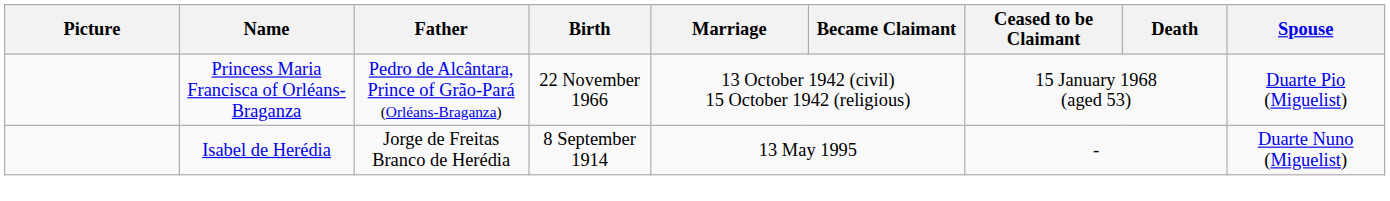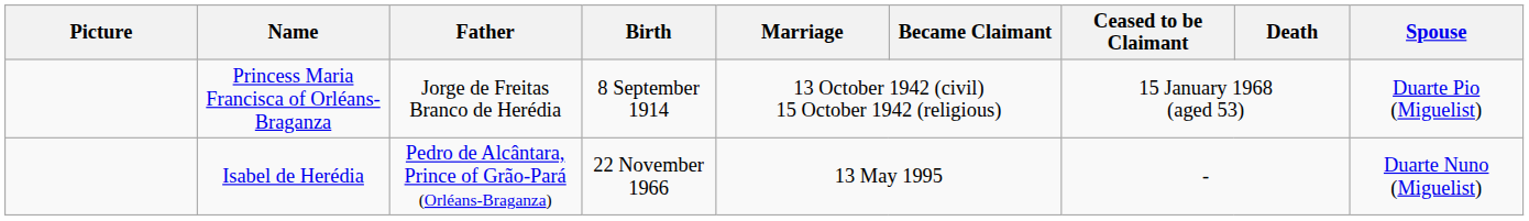Princess Maria Francisca of Orléans-Braganza | Father: Pedro de Alcântara, Prince of Grão-Pará (Orléans-Braganza) -> Jorge de Freitas Branco de Herédia
Princess Maria Francisca of Orléans-Braganza | Birth: 22 November 1966 -> 8 September 1914
Isabel de Herédia | Father: Jorge de Freitas Branco de Herédia -> Pedro de Alcântara, Prince of Grão-Pará (Orléans-Braganza)
Isabel de Herédia | Birth: 8 September 1914 -> 22 November 1966
